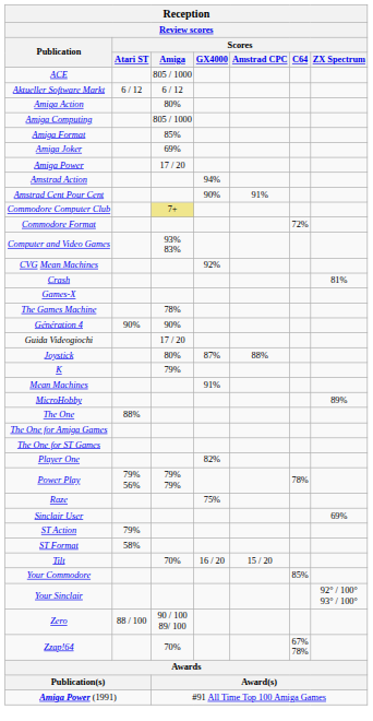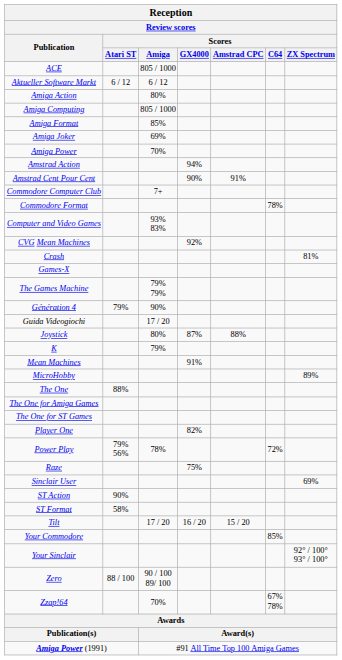Amiga Power | Reception / Review scores / Scores / Amiga: 17 / 20 -> 70%
Commodore Computer Club | Reception / Review scores / Scores / Amiga: khaki background -> no background
Commodore Format | Reception / Review scores / Scores / C64: 72% -> 78%
The Games Machine | Reception / Review scores / Scores / Amiga: 78% -> 79% 79%
Génération 4 | Reception / Review scores / Scores / Atari ST: 90% -> 79%
Power Play | Reception / Review scores / Scores / Amiga: 79% 79% -> 78%
Power Play | Reception / Review scores / Scores / C64: 78% -> 72%
ST Action | Reception / Review scores / Scores / Atari ST: 79% -> 90%
Tilt | Reception / Review scores / Scores / Amiga: 70% -> 17 / 20
